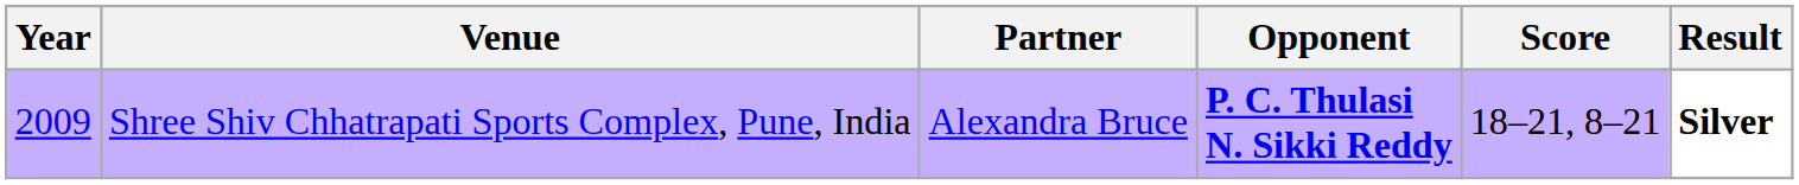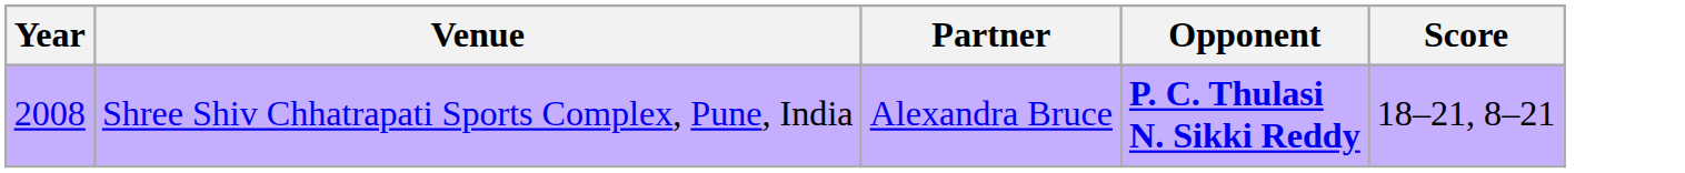- column: Result | Silver
Shree Shiv Chhatrapati Sports Complex, Pune, India | Year: 2009 -> 2008
